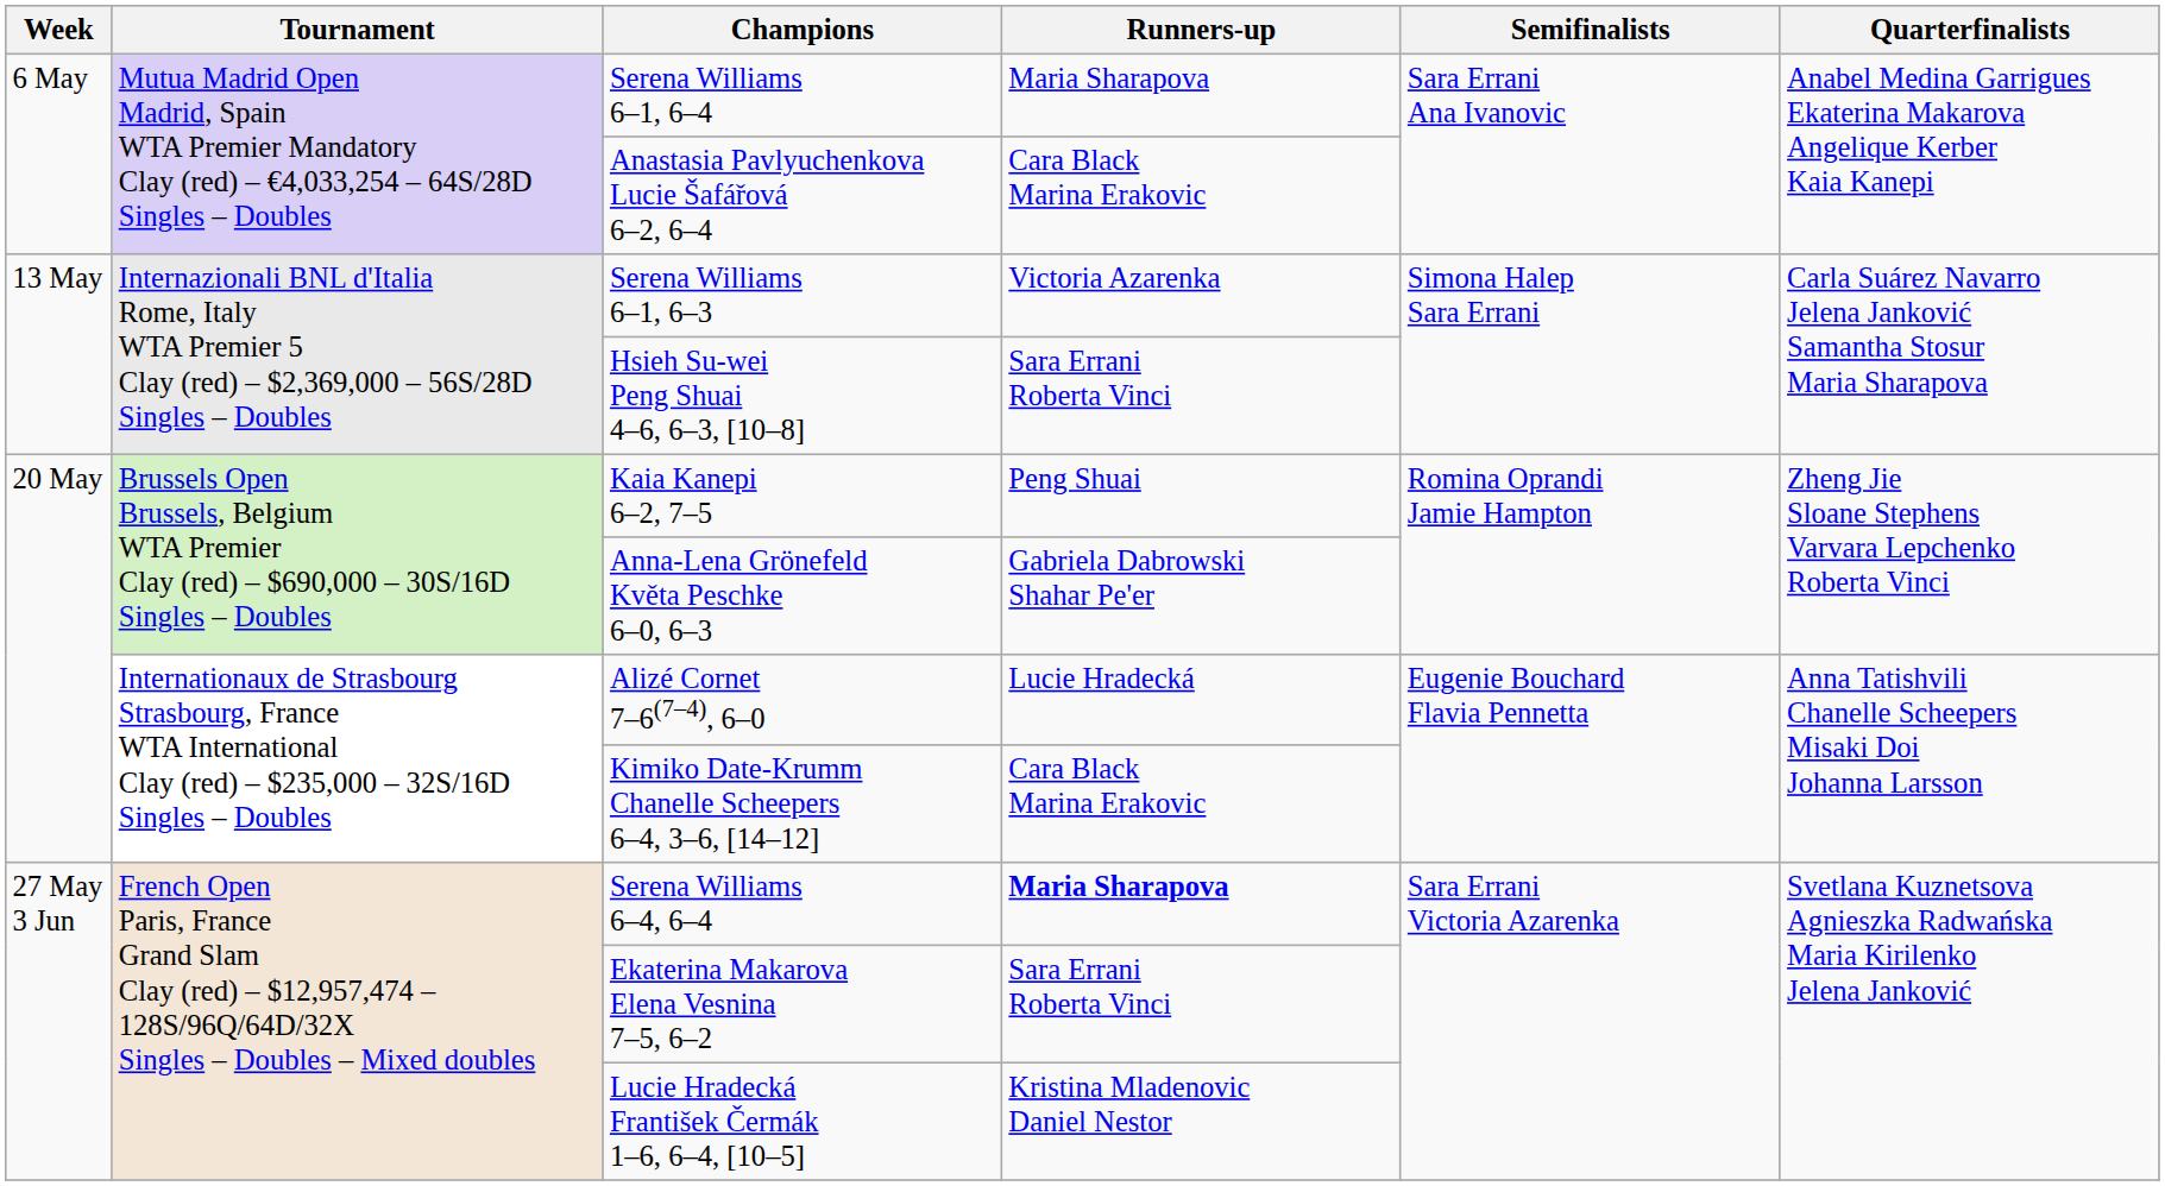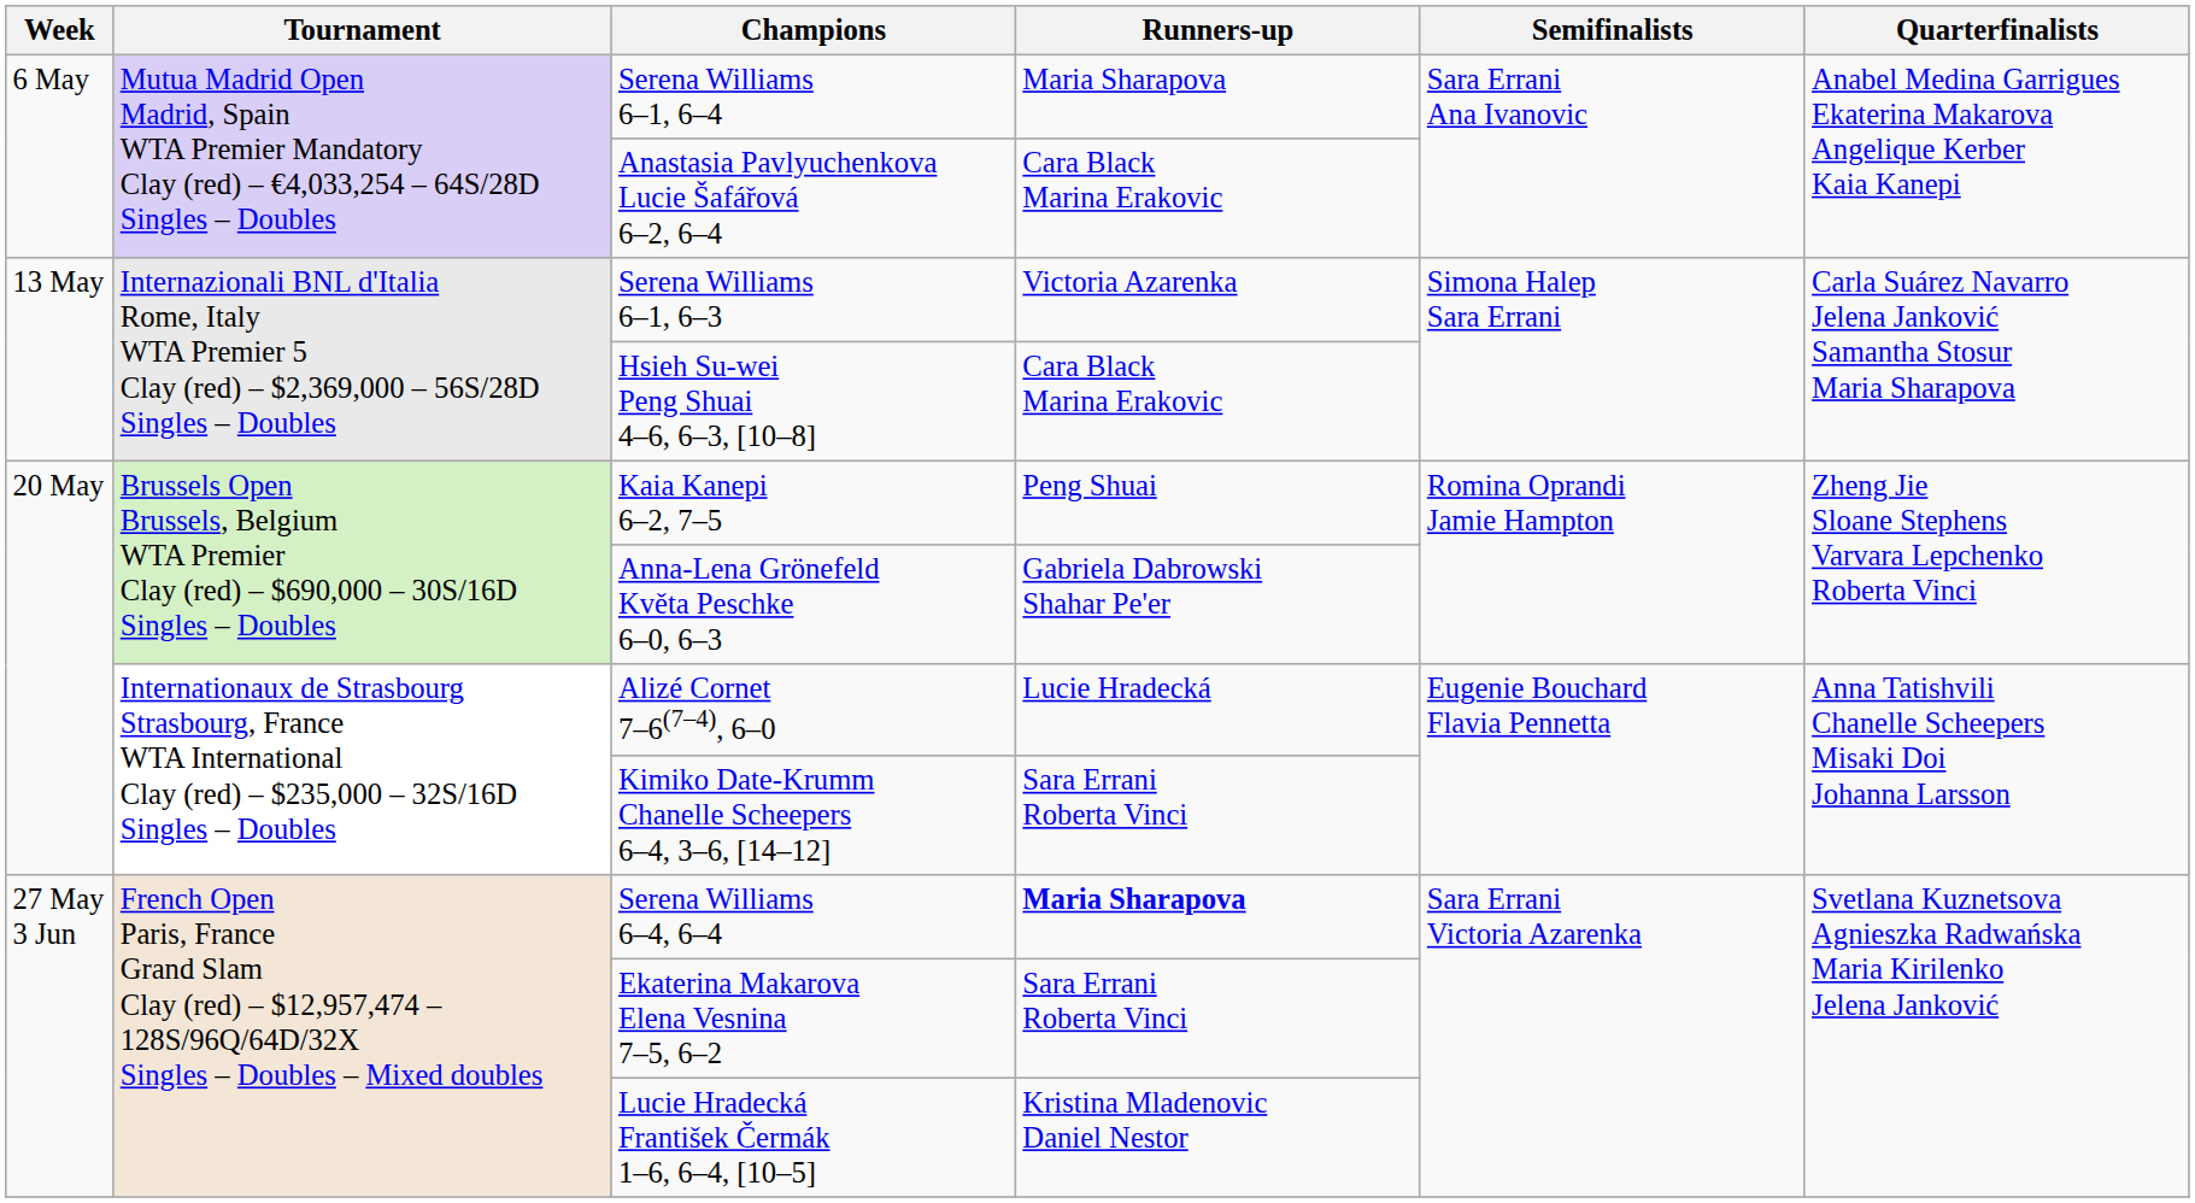Hsieh Su-wei Peng Shuai 4–6, 6–3, [10–8] | Runners-up: Sara Errani Roberta Vinci -> Cara Black Marina Erakovic
Kimiko Date-Krumm Chanelle Scheepers 6–4, 3–6, [14–12] | Runners-up: Cara Black Marina Erakovic -> Sara Errani Roberta Vinci
